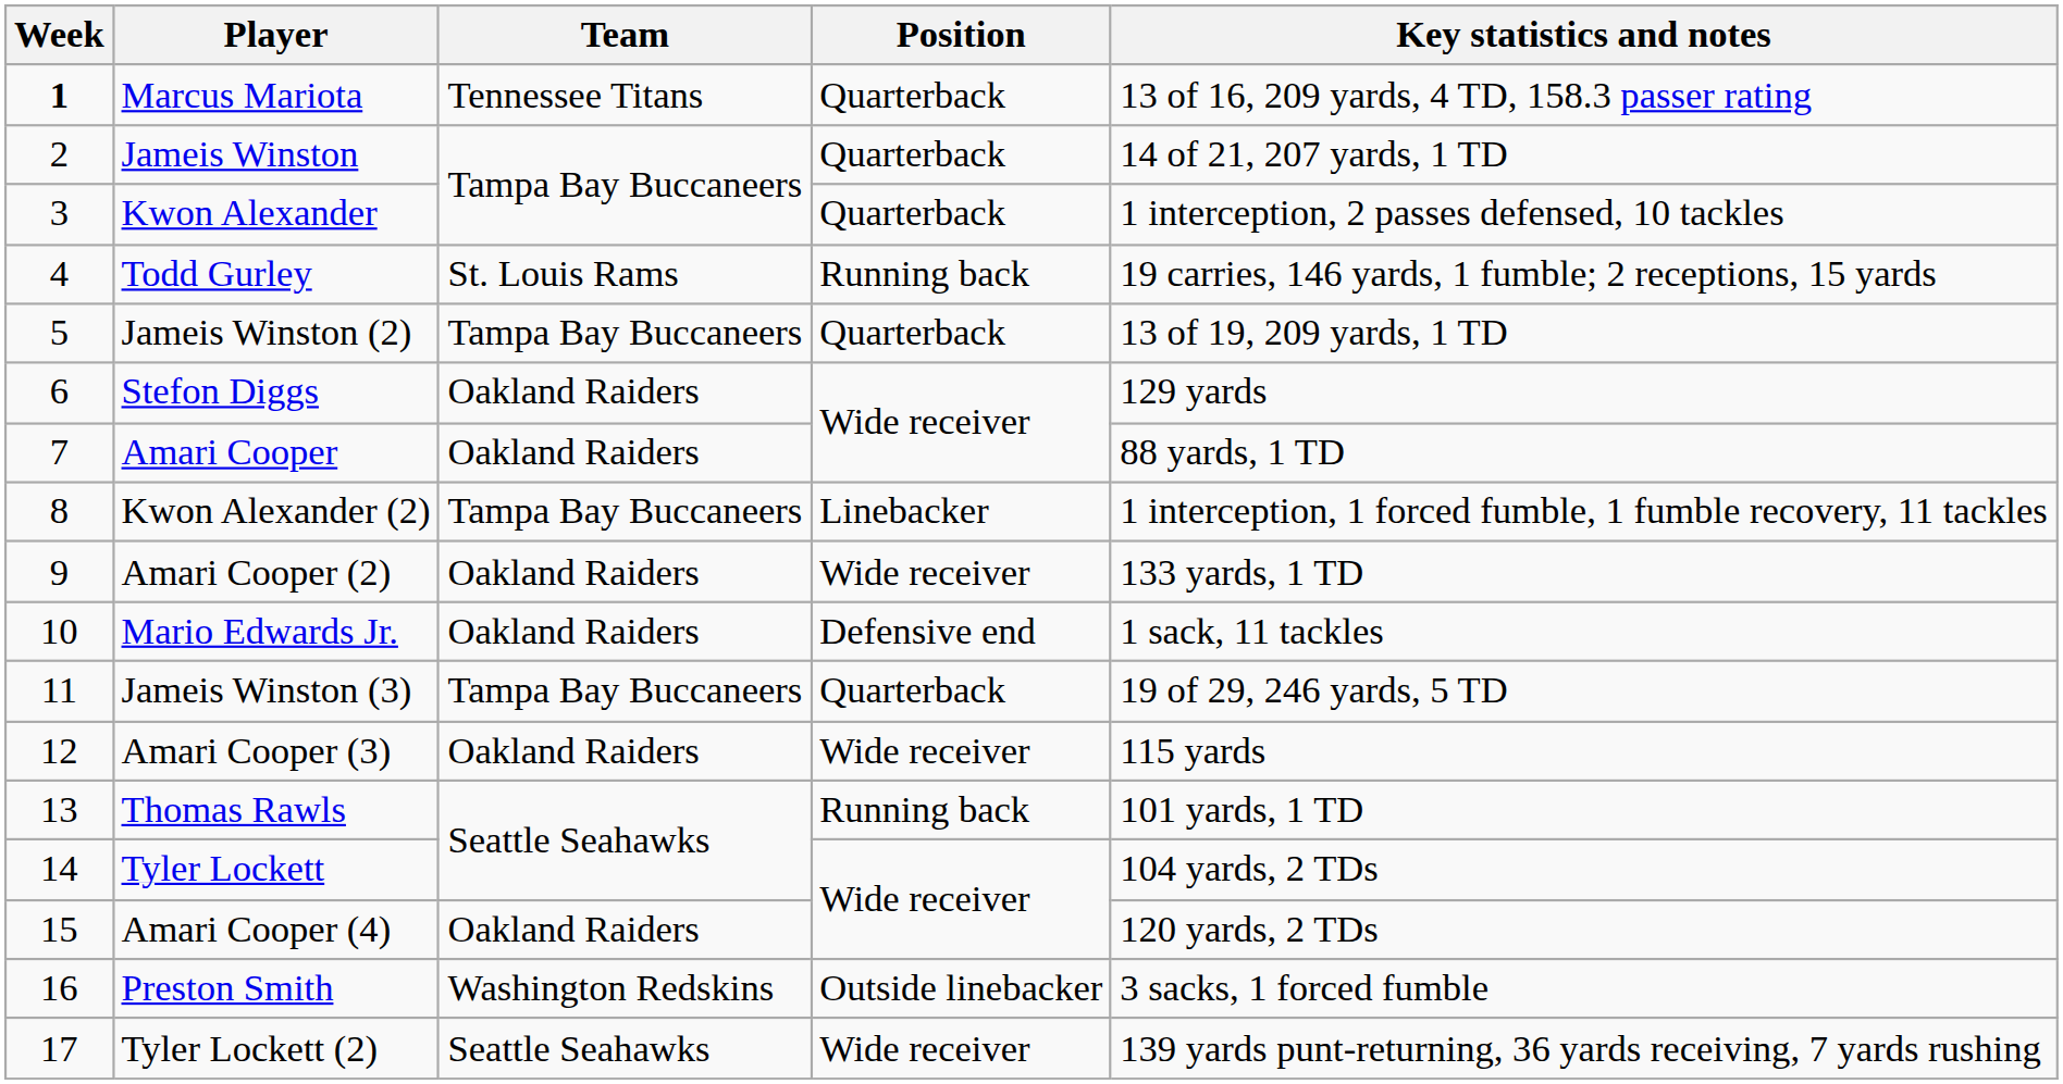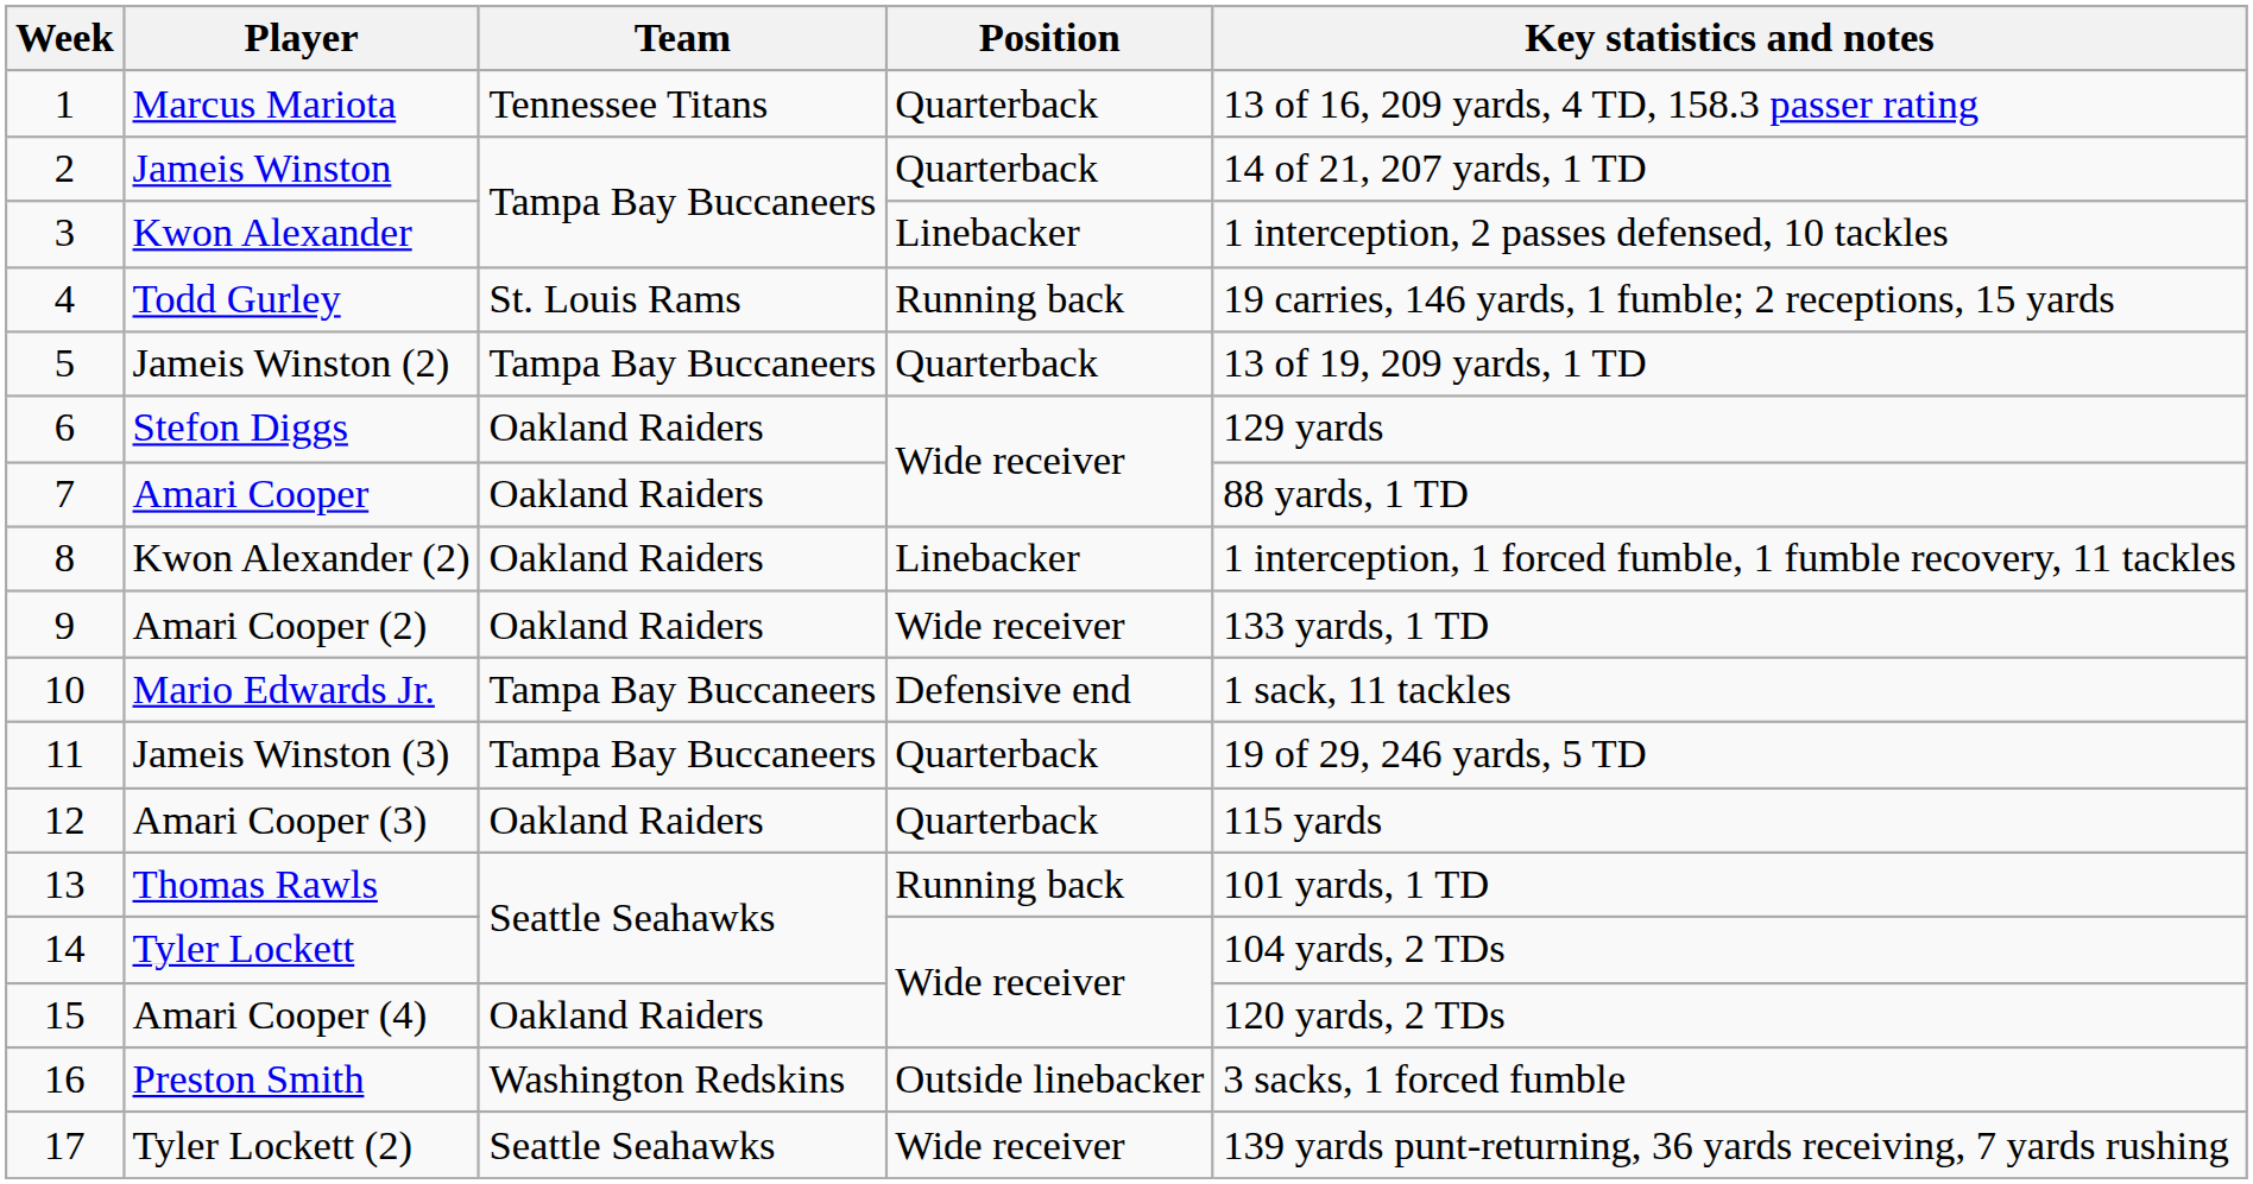Marcus Mariota | Week: bold -> normal
Kwon Alexander | Position: Quarterback -> Linebacker
Kwon Alexander (2) | Team: Tampa Bay Buccaneers -> Oakland Raiders
Mario Edwards Jr. | Team: Oakland Raiders -> Tampa Bay Buccaneers
Amari Cooper (3) | Position: Wide receiver -> Quarterback
